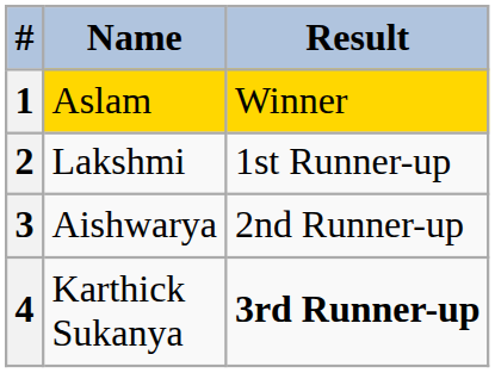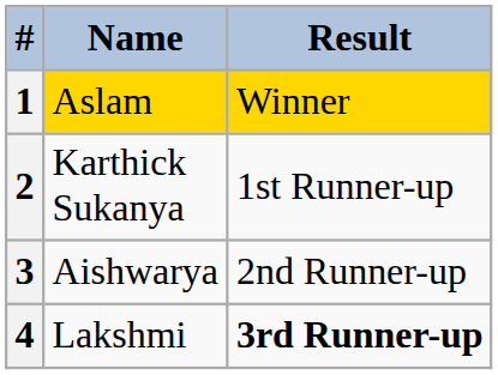2 | Name: Lakshmi -> Karthick Sukanya
4 | Name: Karthick Sukanya -> Lakshmi
